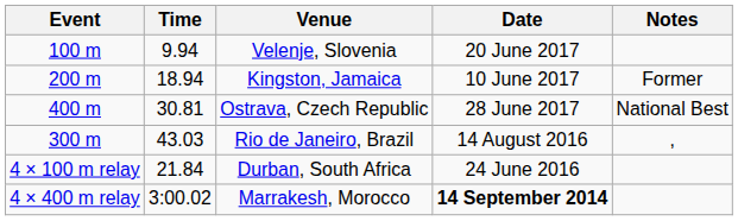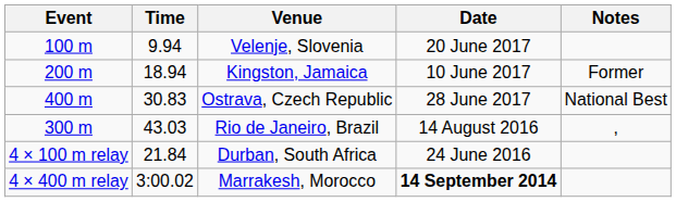Ostrava, Czech Republic | Time: 30.81 -> 30.83
